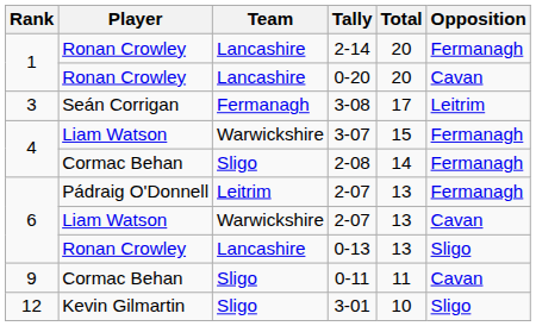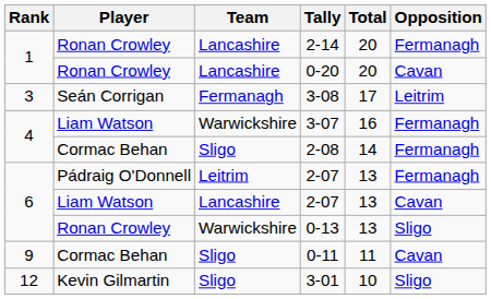3-07 | Total: 15 -> 16
Liam Watson / 2-07 | Team: Warwickshire -> Lancashire
0-13 | Team: Lancashire -> Warwickshire
